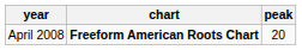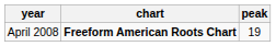April 2008 | peak: 20 -> 19
